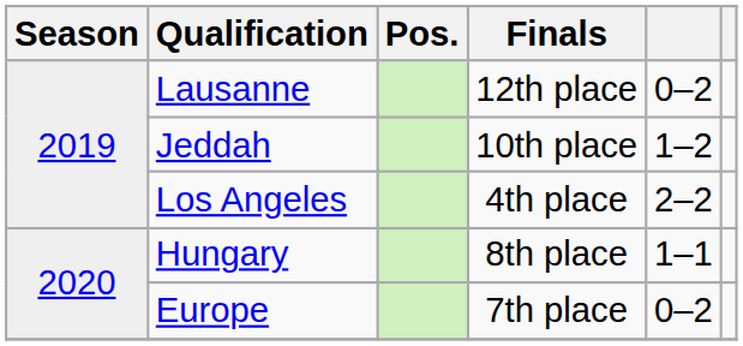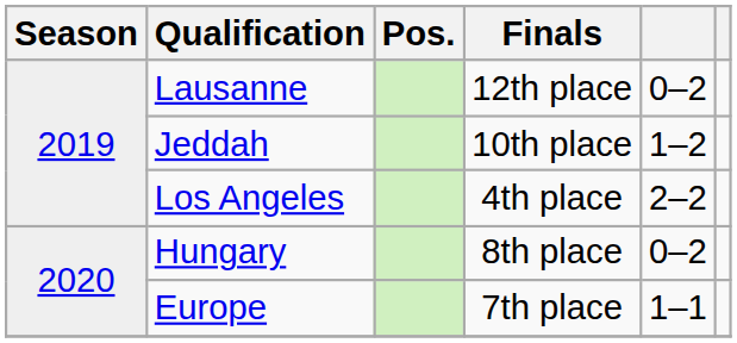Hungary | column 5: 1–1 -> 0–2
Europe | column 5: 0–2 -> 1–1
